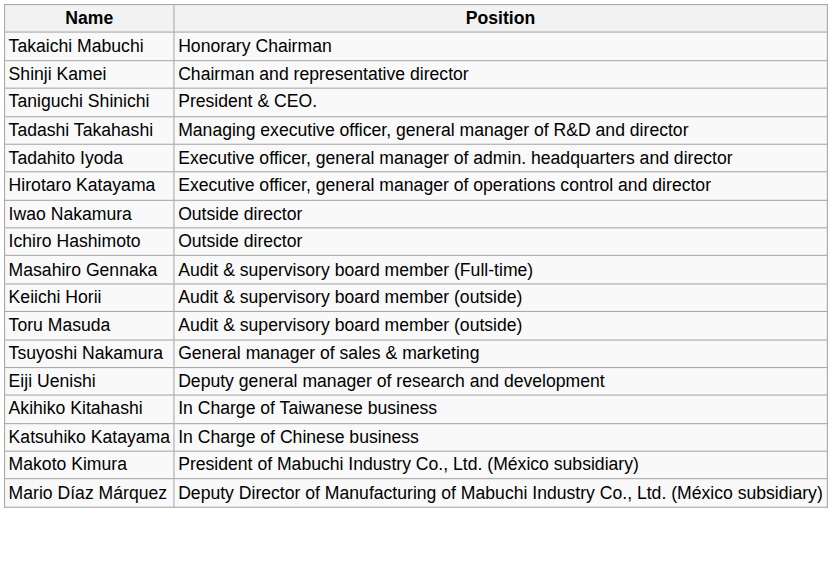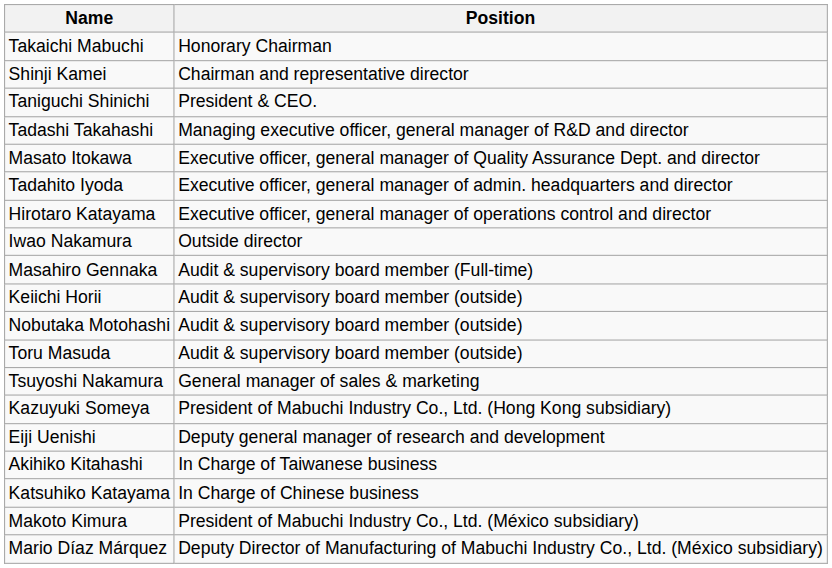+ row: Masato Itokawa | Executive officer, general manager of Quality Assurance Dept. and director
- row: Ichiro Hashimoto | Outside director
+ row: Nobutaka Motohashi | Audit & supervisory board member (outside)
+ row: Kazuyuki Someya | President of Mabuchi Industry Co., Ltd. (Hong Kong subsidiary)
